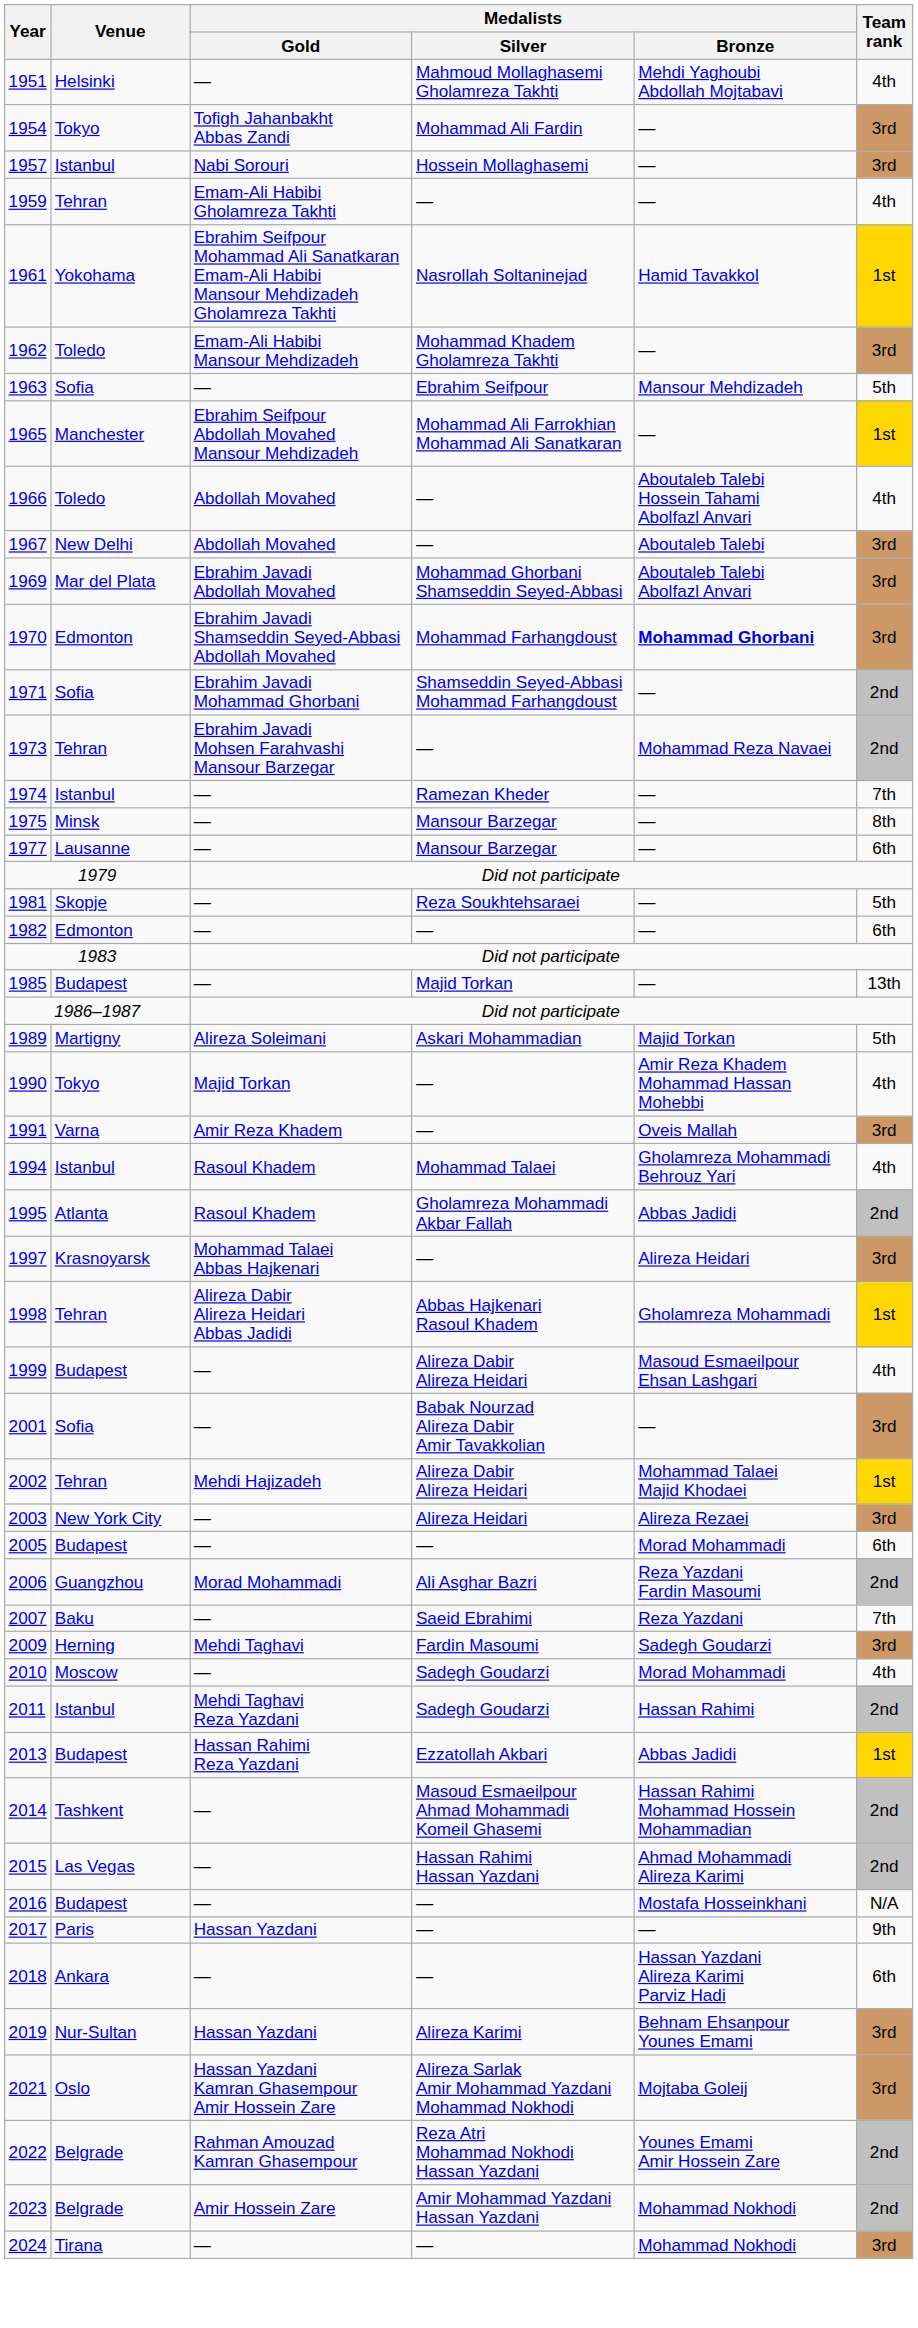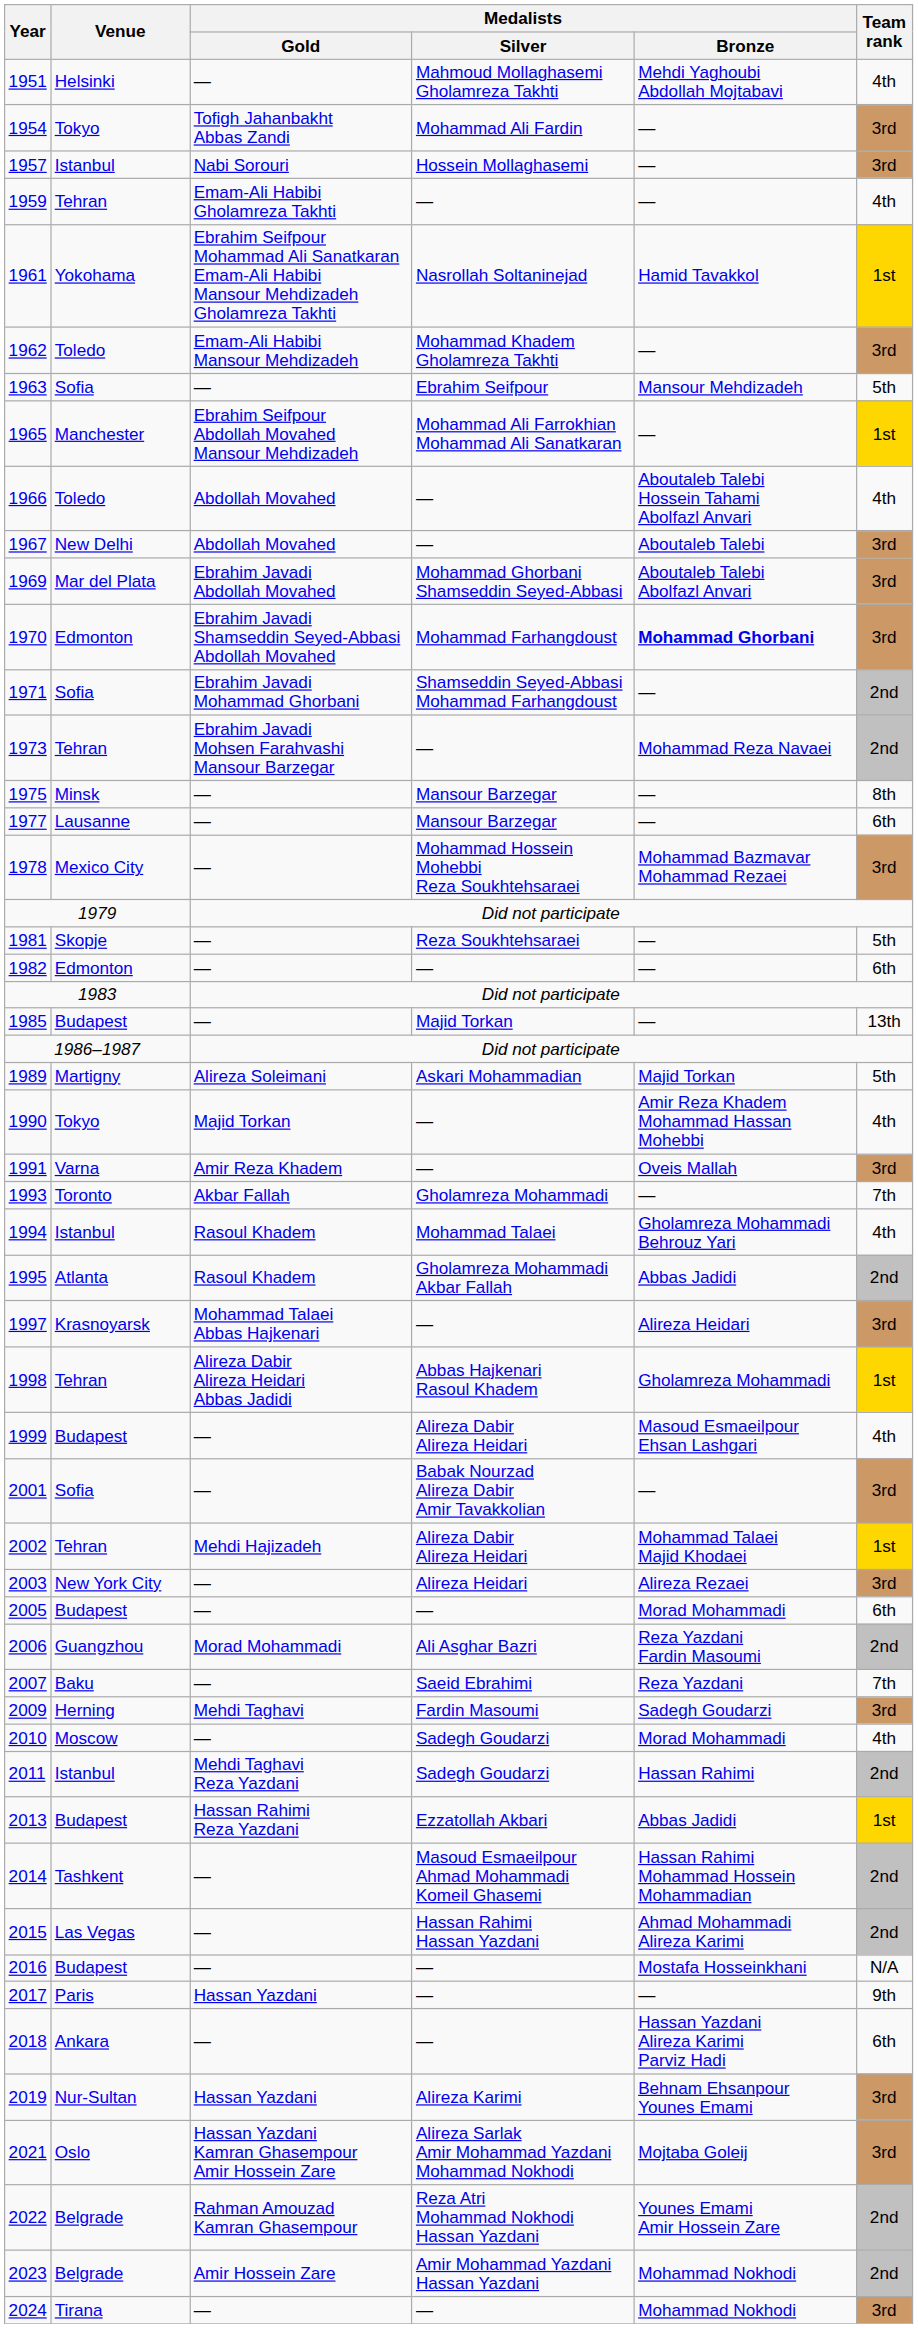- row: 1974 | Istanbul | — | Ramezan Kheder | — | 7th
+ row: 1978 | Mexico City | — | Mohammad Hossein Mohebbi Reza Soukhtehsaraei | Mohammad Bazmavar Mohammad Rezaei | 3rd
+ row: 1993 | Toronto | Akbar Fallah | Gholamreza Mohammadi | — | 7th
